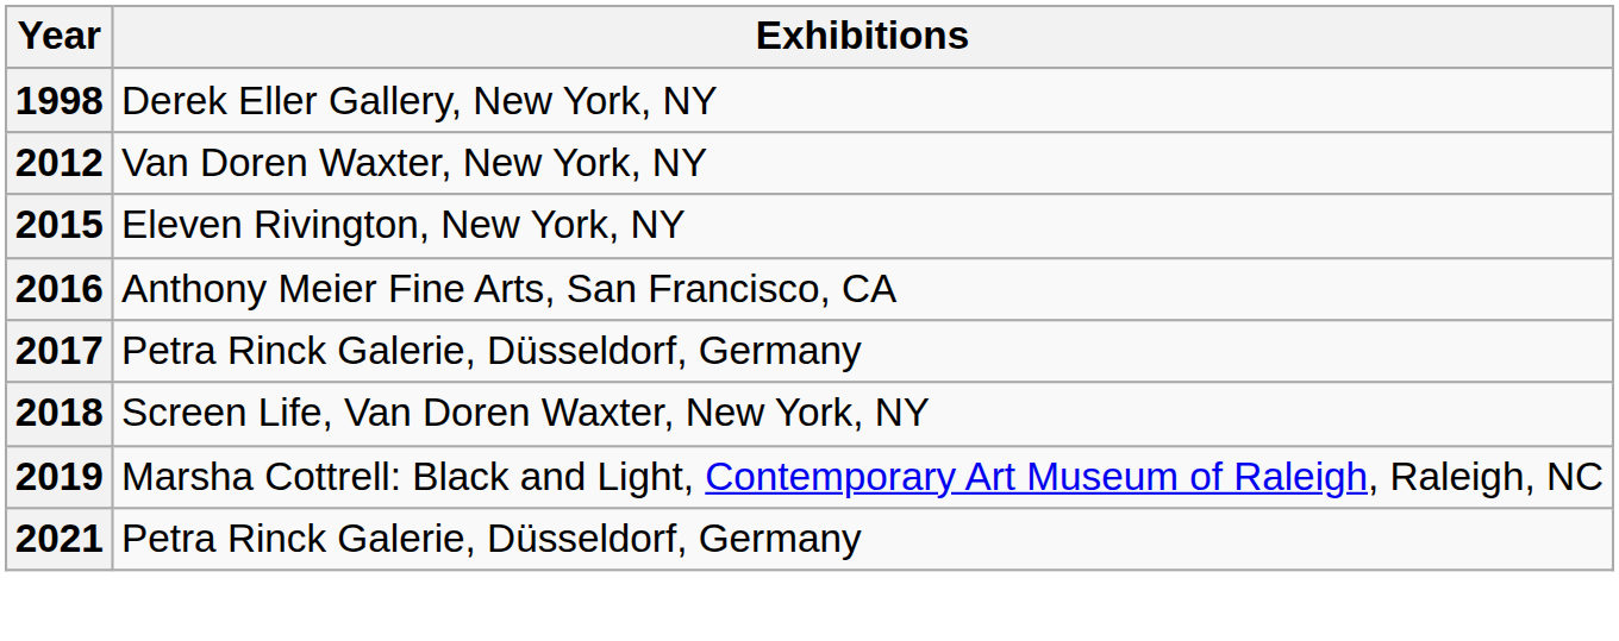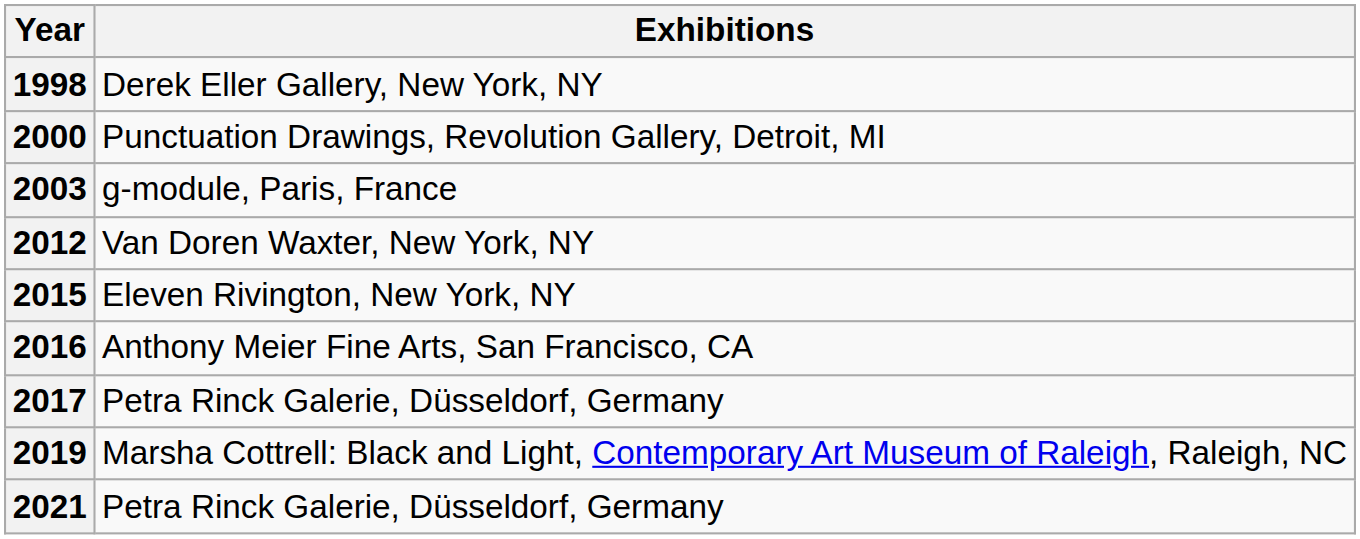+ row: 2000 | Punctuation Drawings, Revolution Gallery, Detroit, MI
+ row: 2003 | g-module, Paris, France
- row: 2018 | Screen Life, Van Doren Waxter, New York, NY
